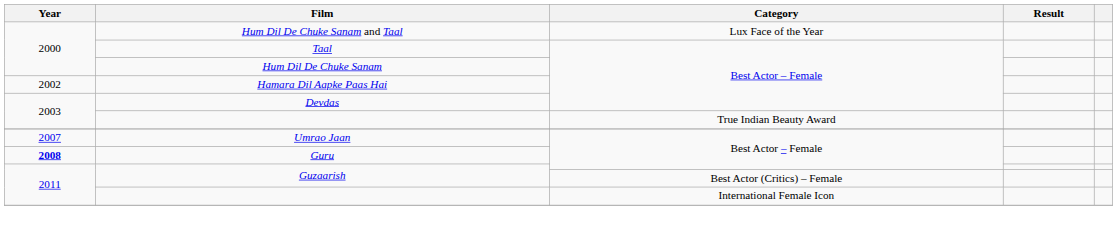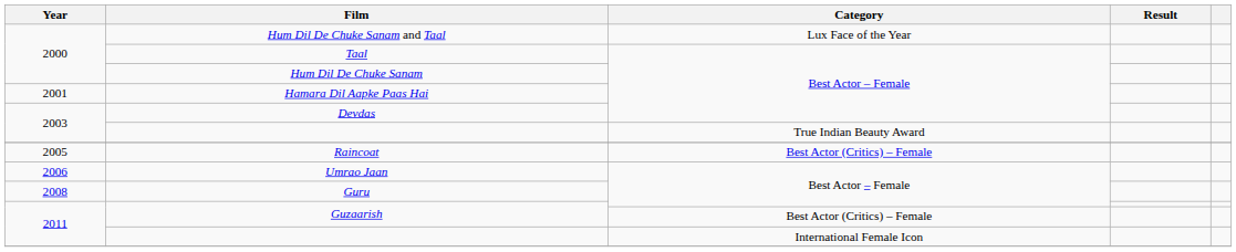Hamara Dil Aapke Paas Hai | Year: 2002 -> 2001
+ row: 2005 | Raincoat | Best Actor (Critics) – Female
Umrao Jaan | Year: 2007 -> 2006
Guru | Year: bold -> normal
